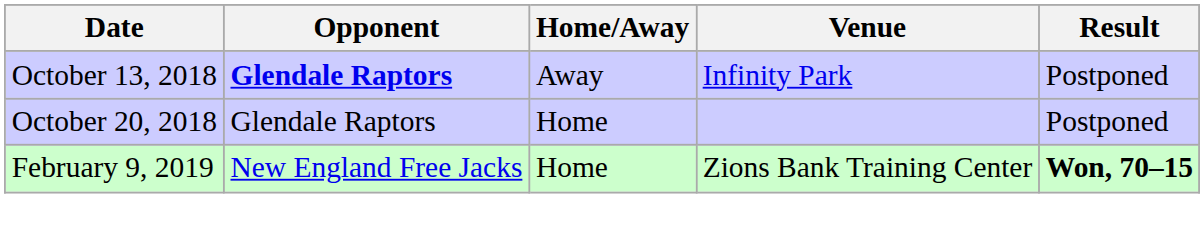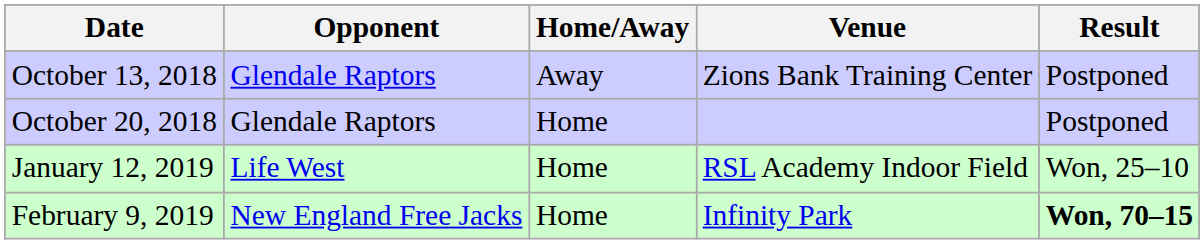October 13, 2018 | Opponent: bold -> normal
October 13, 2018 | Venue: Infinity Park -> Zions Bank Training Center
+ row: January 12, 2019 | Life West | Home | RSL Academy Indoor Field | Won, 25–10
February 9, 2019 | Venue: Zions Bank Training Center -> Infinity Park
